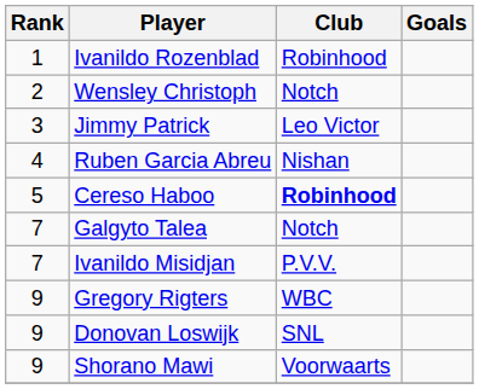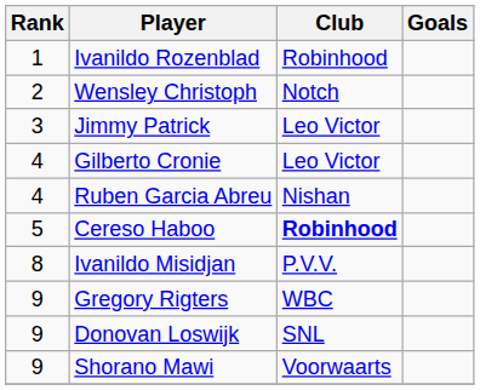+ row: 4 | Gilberto Cronie | Leo Victor
- row: 7 | Galgyto Talea | Notch
Ivanildo Misidjan | Rank: 7 -> 8
